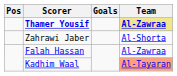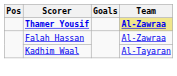- row: Zahrawi Jaber | Al-Shorta
Kadhim Waal | Team: lightsalmon background -> no background
